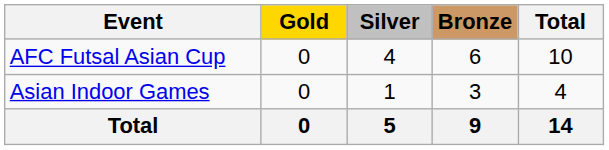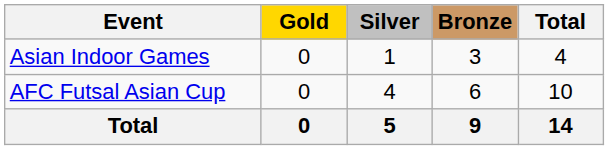rows swapped: AFC Futsal Asian Cup <-> Asian Indoor Games
